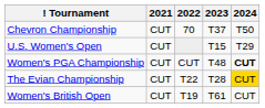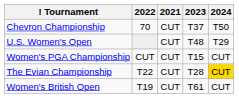columns swapped: 2021 <-> 2022
U.S. Women's Open | 2023: T15 -> T48
Women's PGA Championship | 2023: T48 -> T15
Women's PGA Championship | 2024: bold -> normal
